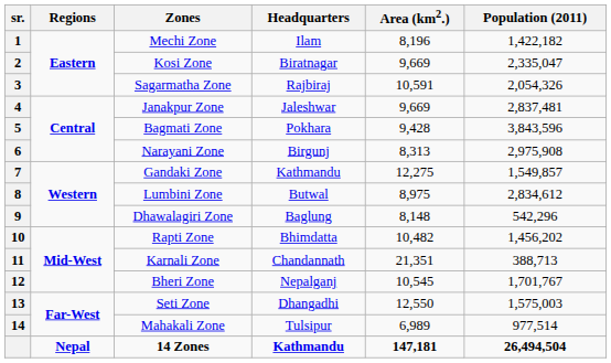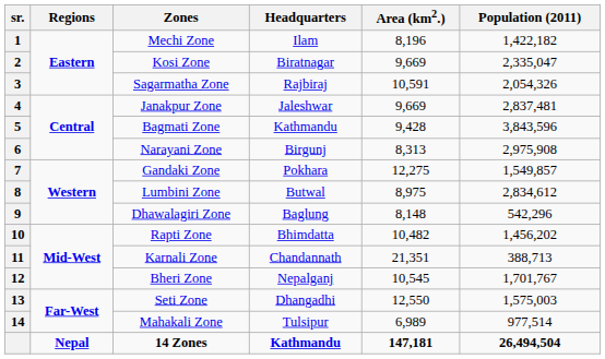Bagmati Zone | Headquarters: Pokhara -> Kathmandu
Gandaki Zone | Headquarters: Kathmandu -> Pokhara
